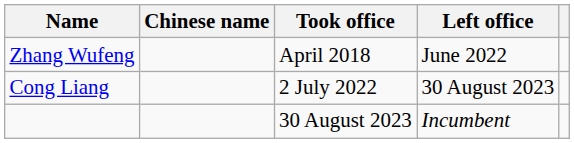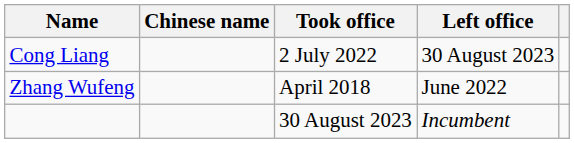rows swapped: Zhang Wufeng <-> Cong Liang
